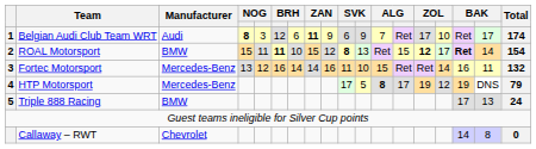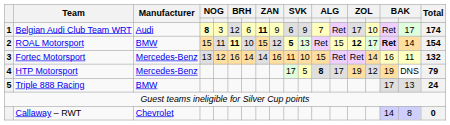ROAL Motorsport | column 10: 8 -> 5
